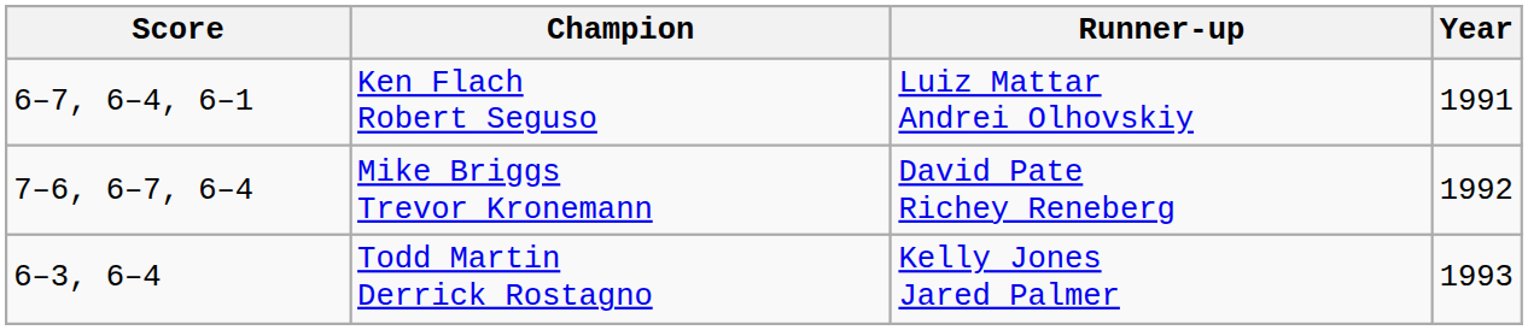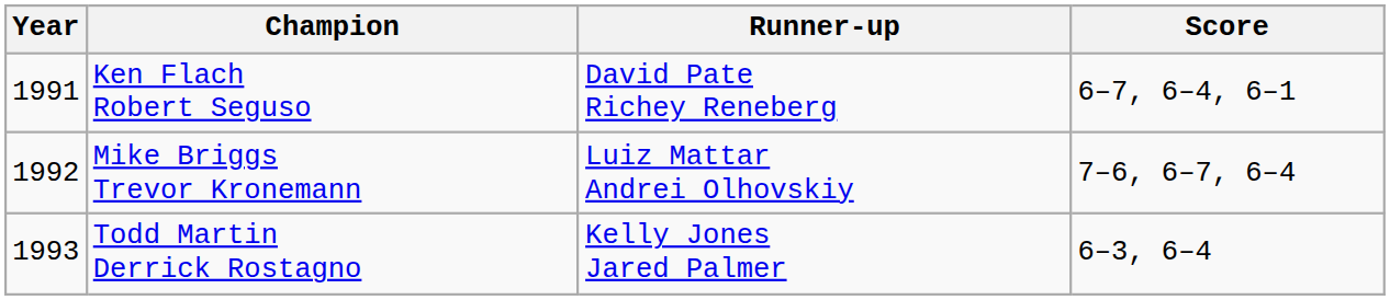columns swapped: Year <-> Score
Ken Flach Robert Seguso | Runner-up: Luiz Mattar Andrei Olhovskiy -> David Pate Richey Reneberg
Mike Briggs Trevor Kronemann | Runner-up: David Pate Richey Reneberg -> Luiz Mattar Andrei Olhovskiy
